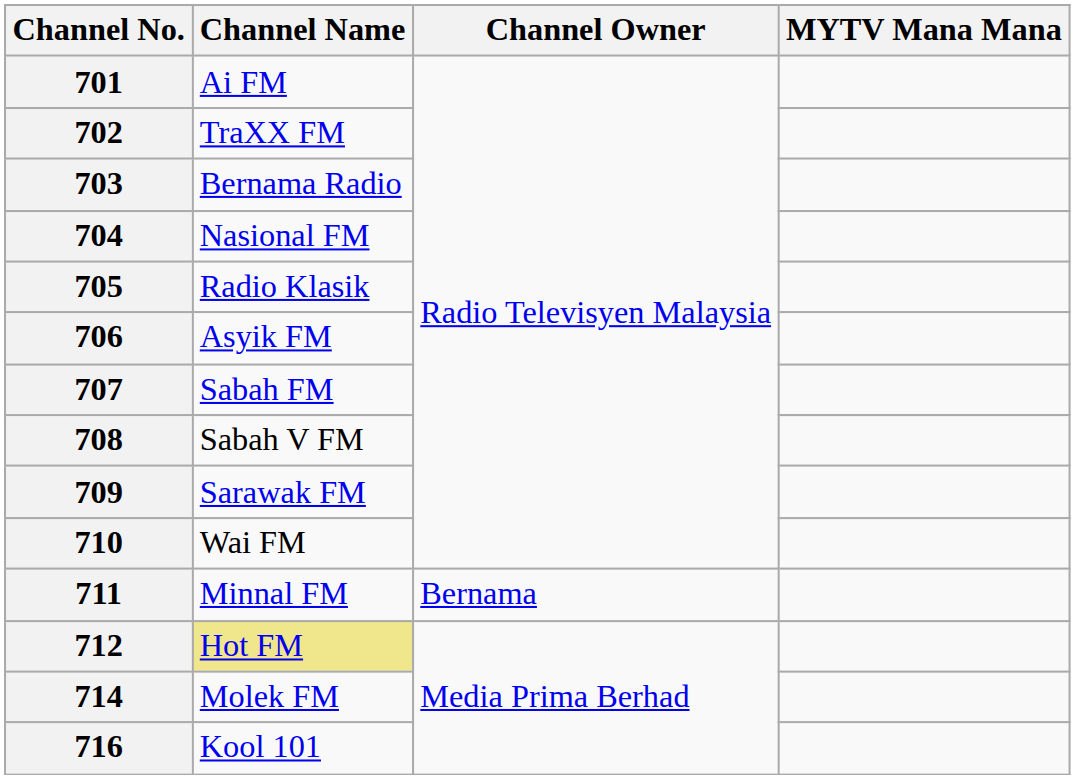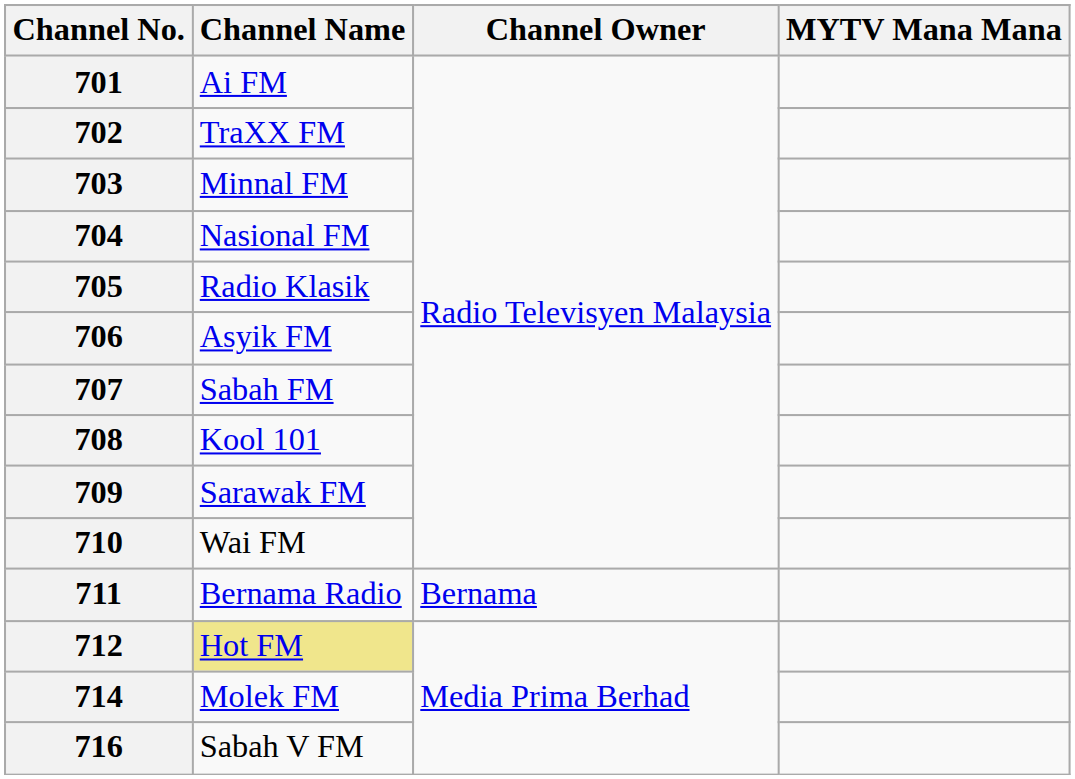703 | Channel Name: Bernama Radio -> Minnal FM
708 | Channel Name: Sabah V FM -> Kool 101
711 | Channel Name: Minnal FM -> Bernama Radio
716 | Channel Name: Kool 101 -> Sabah V FM
